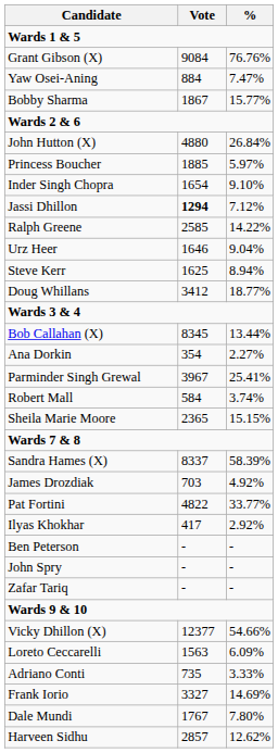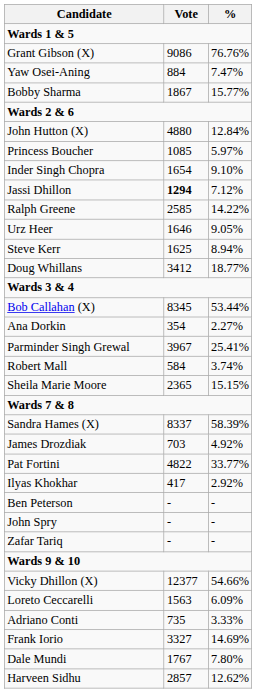Grant Gibson (X) | Vote: 9084 -> 9086
John Hutton (X) | %: 26.84% -> 12.84%
Princess Boucher | Vote: 1885 -> 1085
Urz Heer | %: 9.04% -> 9.05%
Bob Callahan (X) | %: 13.44% -> 53.44%
